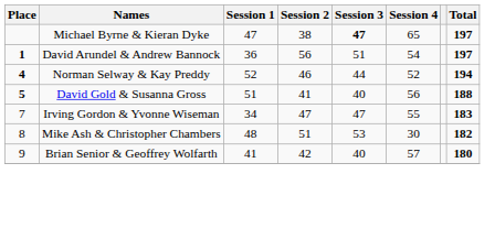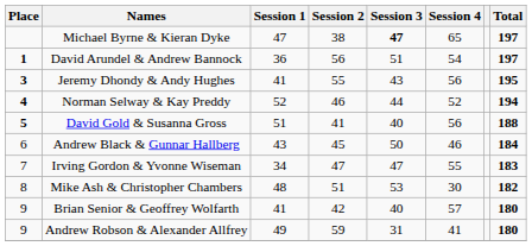+ row: 3 | Jeremy Dhondy & Andy Hughes | 41 | 55 | 43 | 56 | 195
+ row: 6 | Andrew Black & Gunnar Hallberg | 43 | 45 | 50 | 46 | 184
+ row: 9 | Andrew Robson & Alexander Allfrey | 49 | 59 | 31 | 41 | 180
